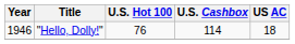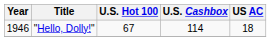"Hello, Dolly!" | U.S. Hot 100: 76 -> 67
